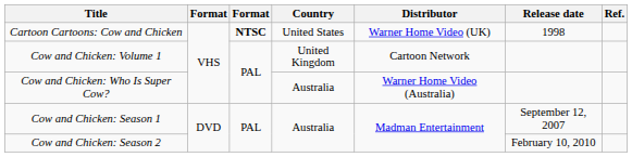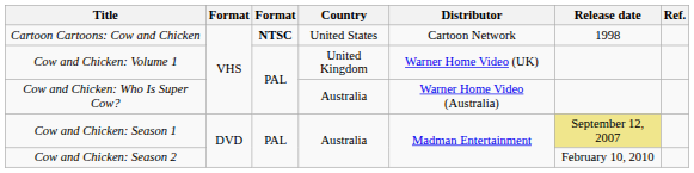Cartoon Cartoons: Cow and Chicken | Distributor: Warner Home Video (UK) -> Cartoon Network
Cow and Chicken: Volume 1 | Distributor: Cartoon Network -> Warner Home Video (UK)
Cow and Chicken: Season 1 | Release date: no background -> khaki background
